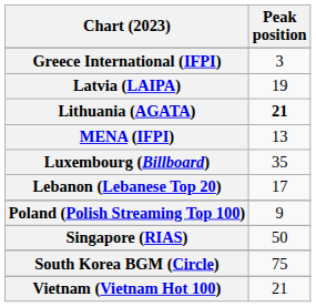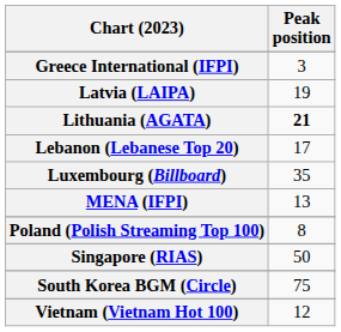rows swapped: Lebanon (Lebanese Top 20) <-> MENA (IFPI)
Poland (Polish Streaming Top 100) | Peak position: 9 -> 8
Vietnam (Vietnam Hot 100) | Peak position: 21 -> 12
